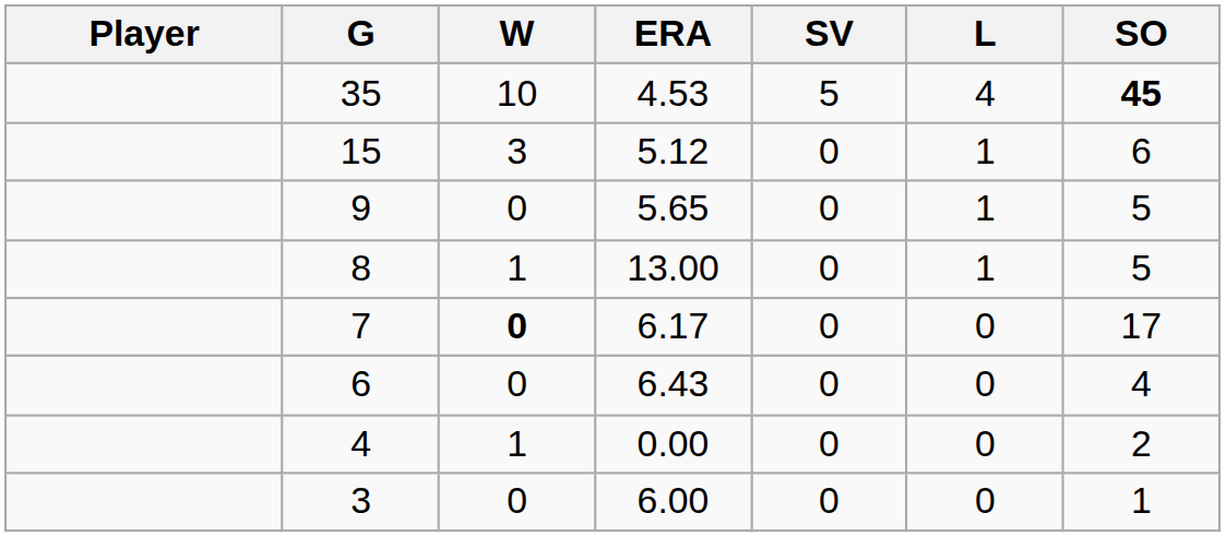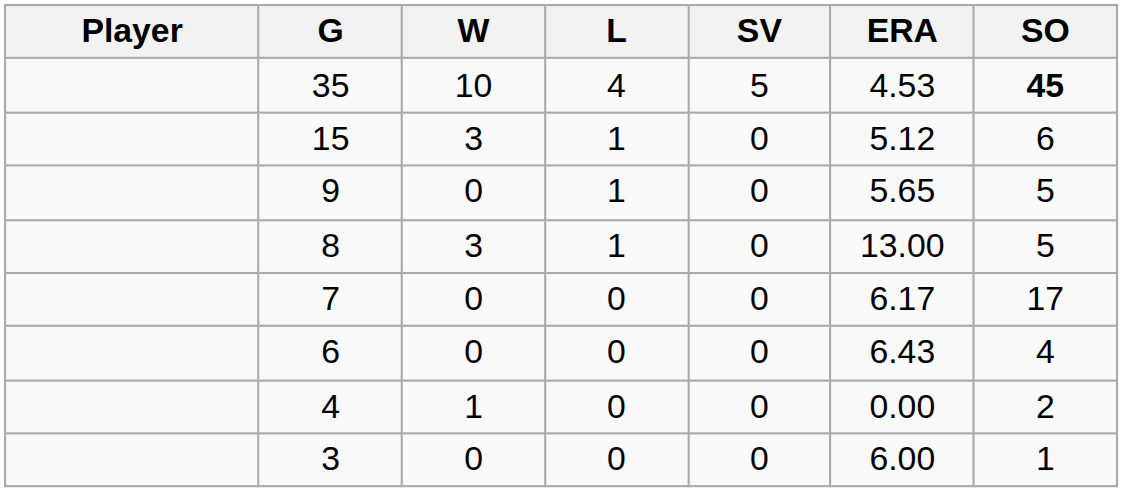columns swapped: L <-> ERA
8 | W: 1 -> 3
7 | W: bold -> normal
